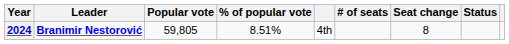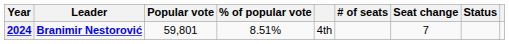2024 | Popular vote: 59,805 -> 59,801
2024 | Seat change: 8 -> 7
